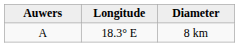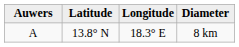+ column: Latitude | 13.8° N
